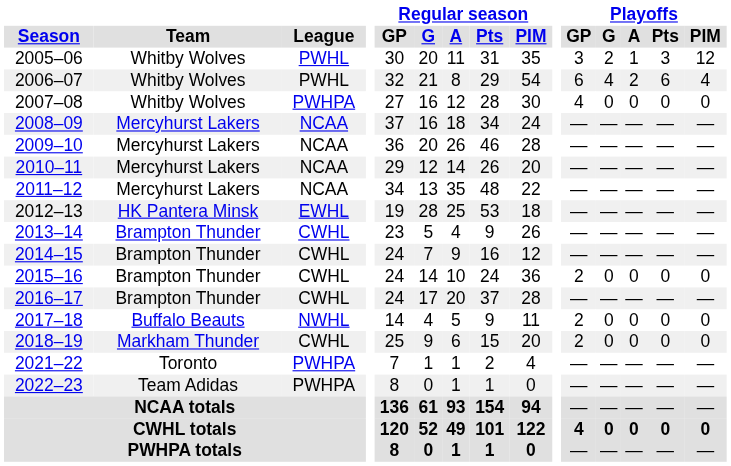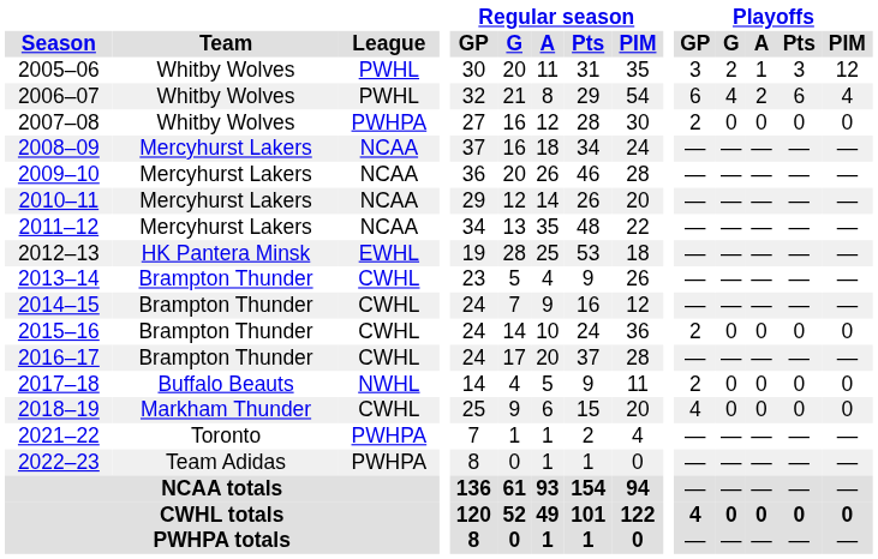2007–08 | Playoffs / GP: 4 -> 2
2018–19 | Playoffs / GP: 2 -> 4
